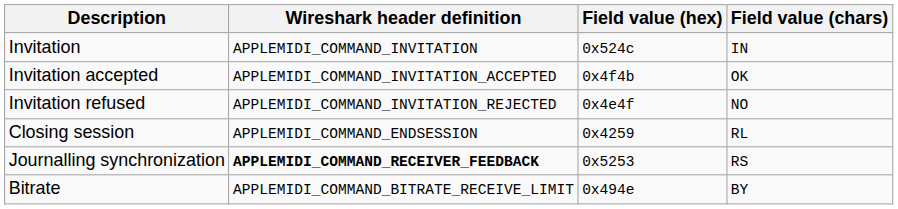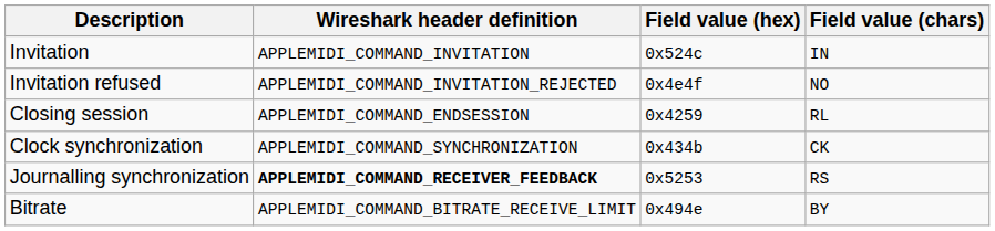- row: Invitation accepted | APPLEMIDI_COMMAND_INVITATION_ACCEPTED | 0x4f4b | OK
+ row: Clock synchronization | APPLEMIDI_COMMAND_SYNCHRONIZATION | 0x434b | CK
